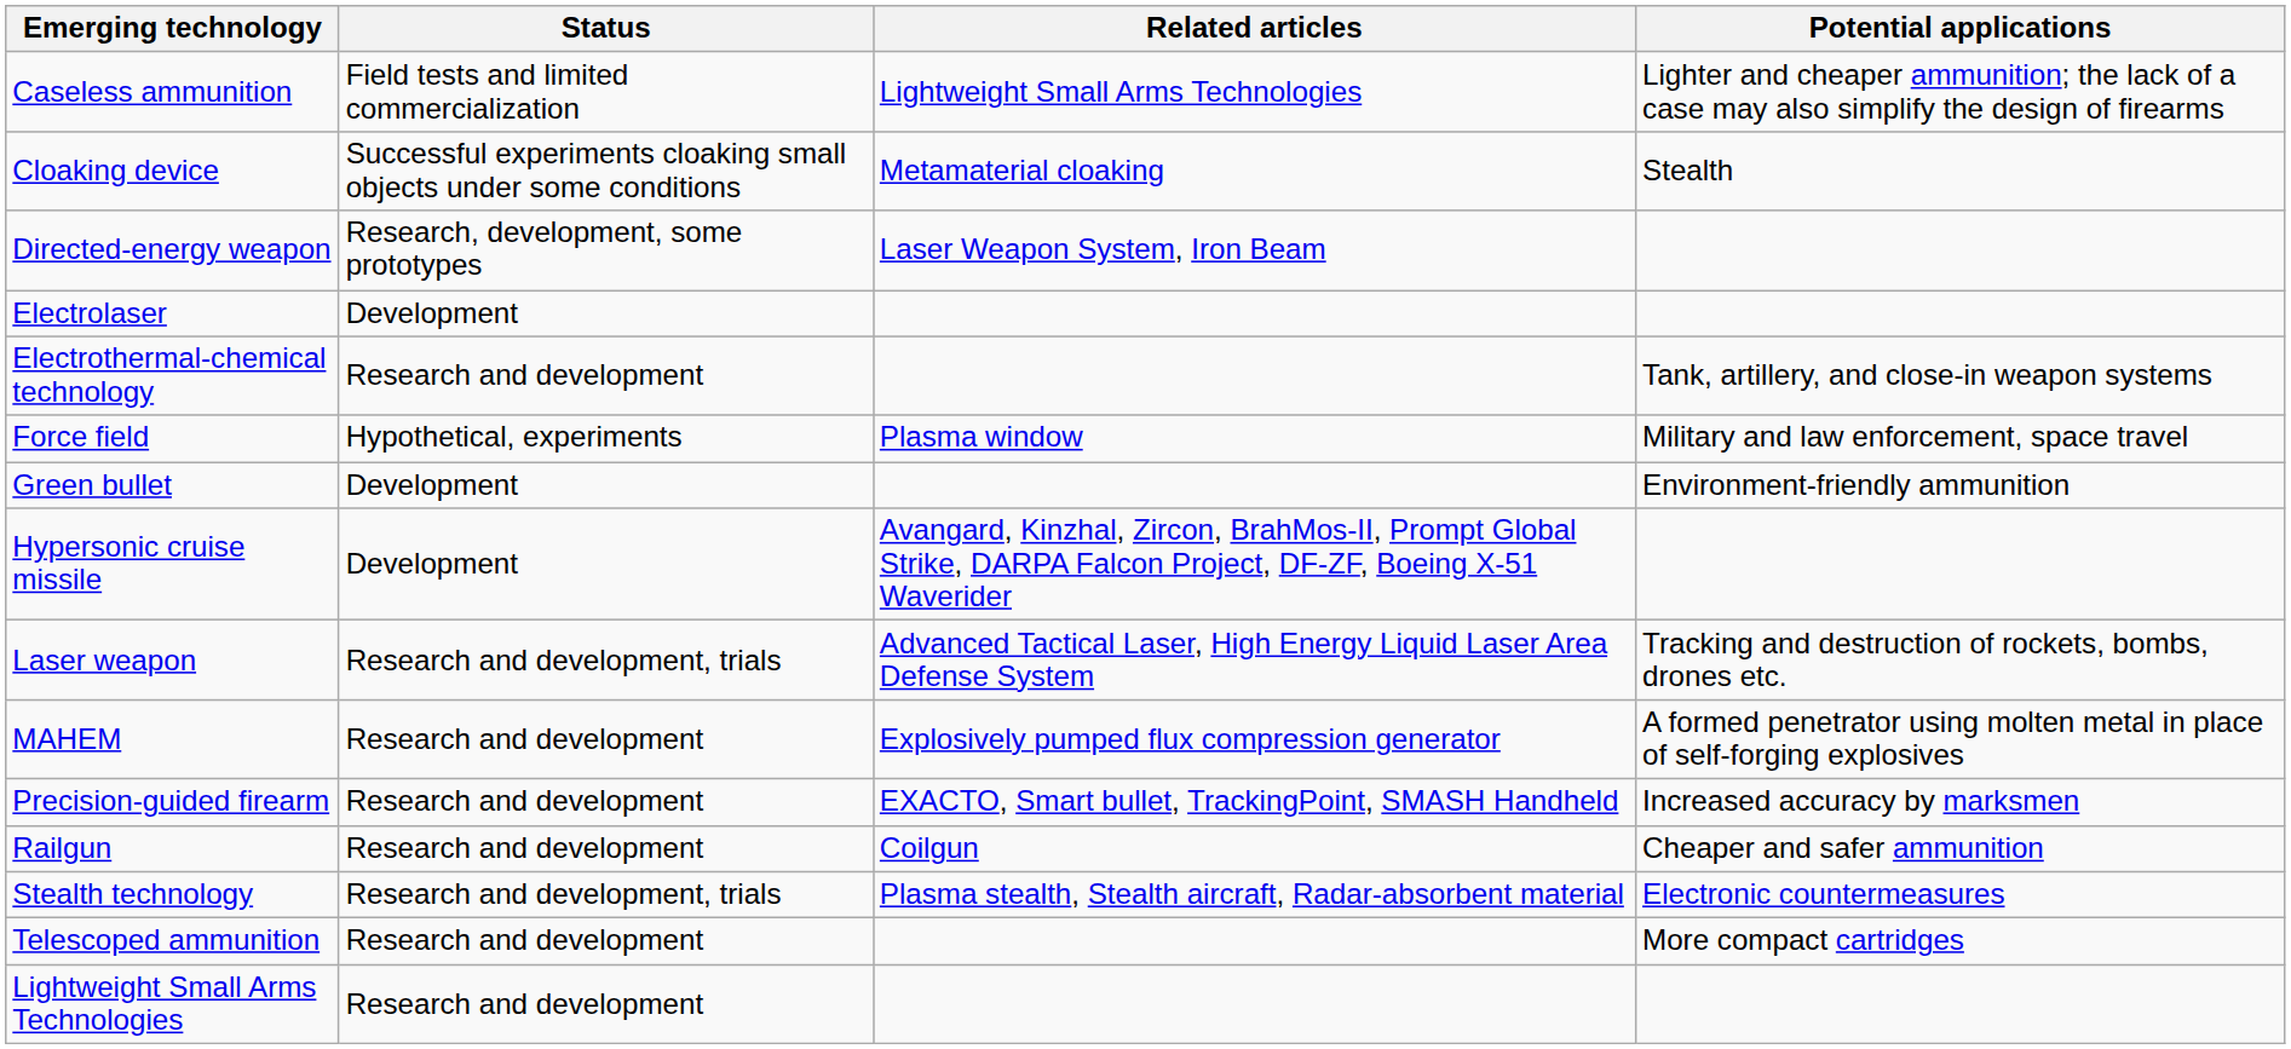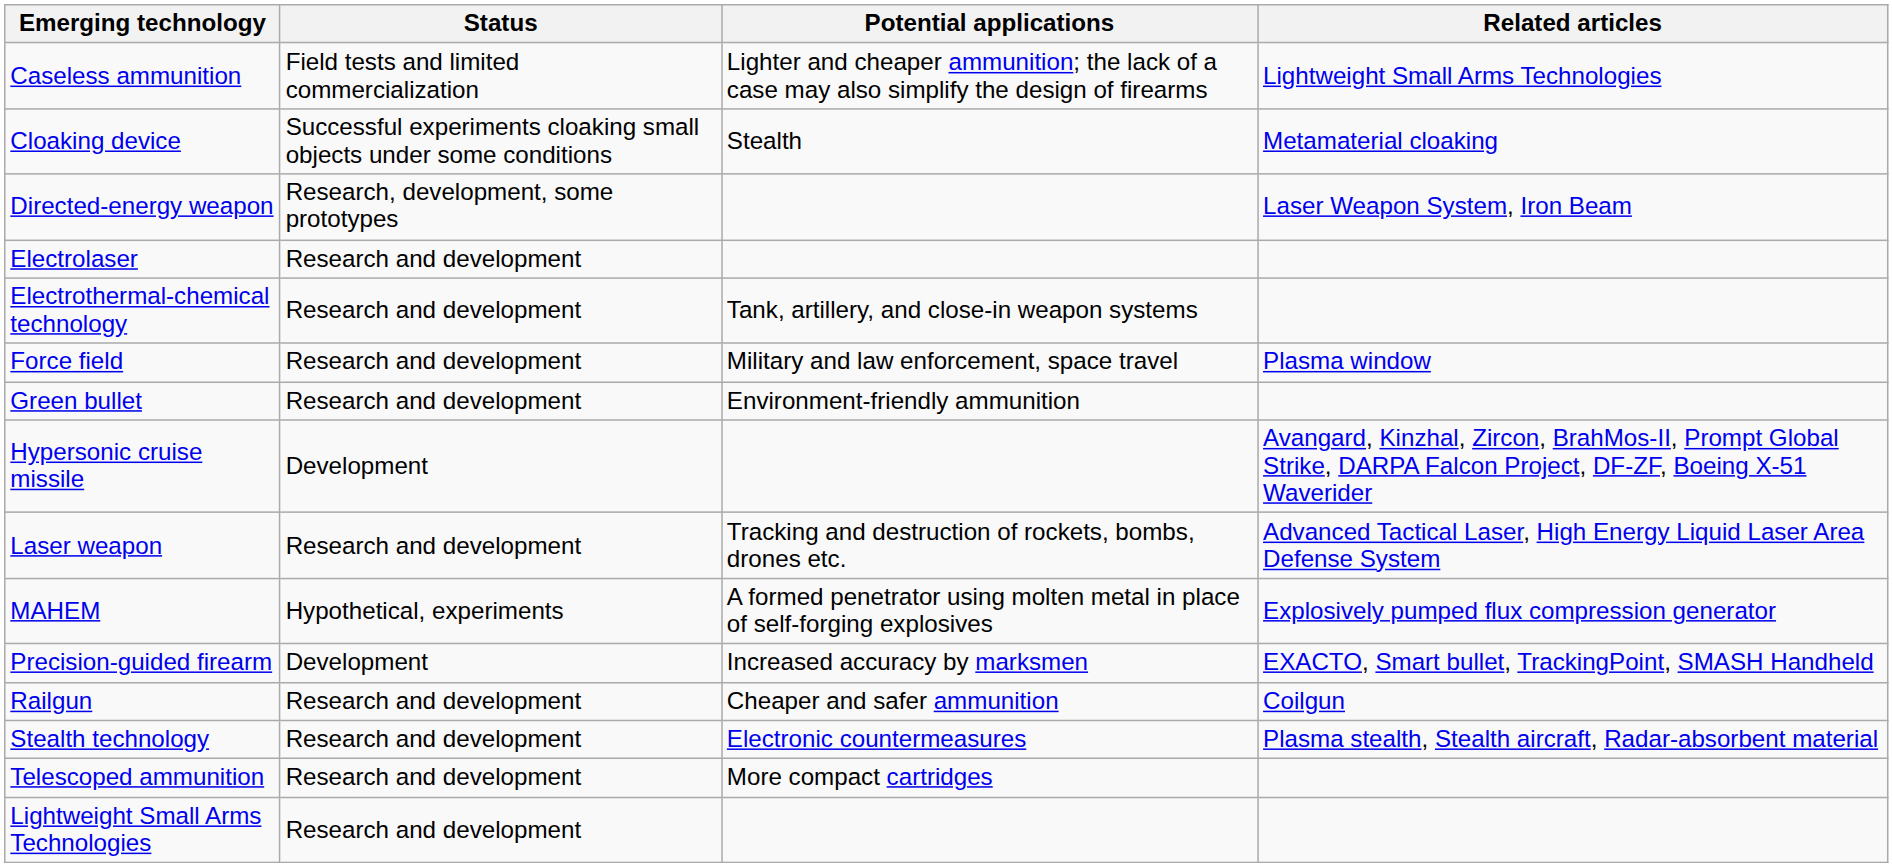columns swapped: Potential applications <-> Related articles
Electrolaser | Status: Development -> Research and development
Force field | Status: Hypothetical, experiments -> Research and development
Green bullet | Status: Development -> Research and development
Laser weapon | Status: Research and development, trials -> Research and development
MAHEM | Status: Research and development -> Hypothetical, experiments
Precision-guided firearm | Status: Research and development -> Development
Stealth technology | Status: Research and development, trials -> Research and development
